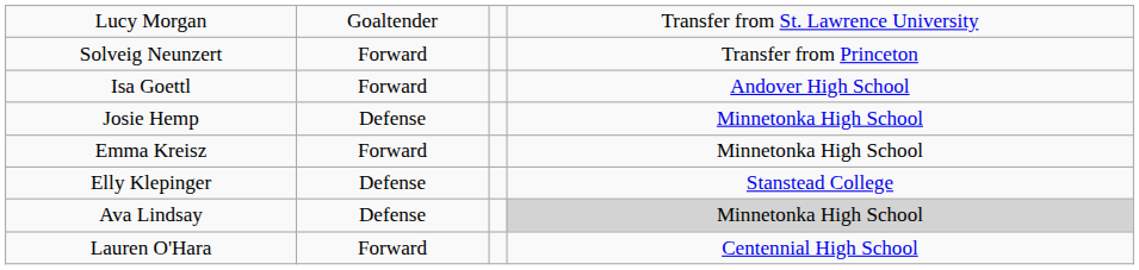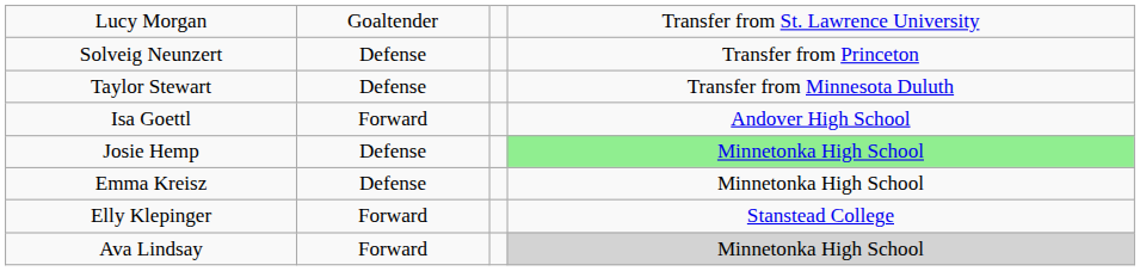Solveig Neunzert | column 2: Forward -> Defense
+ row: Taylor Stewart | Defense | Transfer from Minnesota Duluth
Josie Hemp | column 4: no background -> lightgreen background
Emma Kreisz | column 2: Forward -> Defense
Elly Klepinger | column 2: Defense -> Forward
Ava Lindsay | column 2: Defense -> Forward
- row: Lauren O'Hara | Forward | Centennial High School
